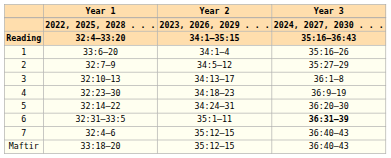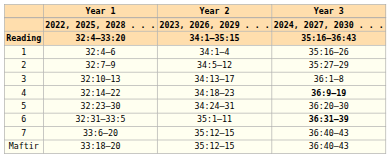1 | Year 1: 33:6–20 -> 32:4–6
4 | Year 1: 32:23–30 -> 32:14–22
4 | Year 3: normal -> bold
5 | Year 1: 32:14–22 -> 32:23–30
7 | Year 1: 32:4–6 -> 33:6–20
